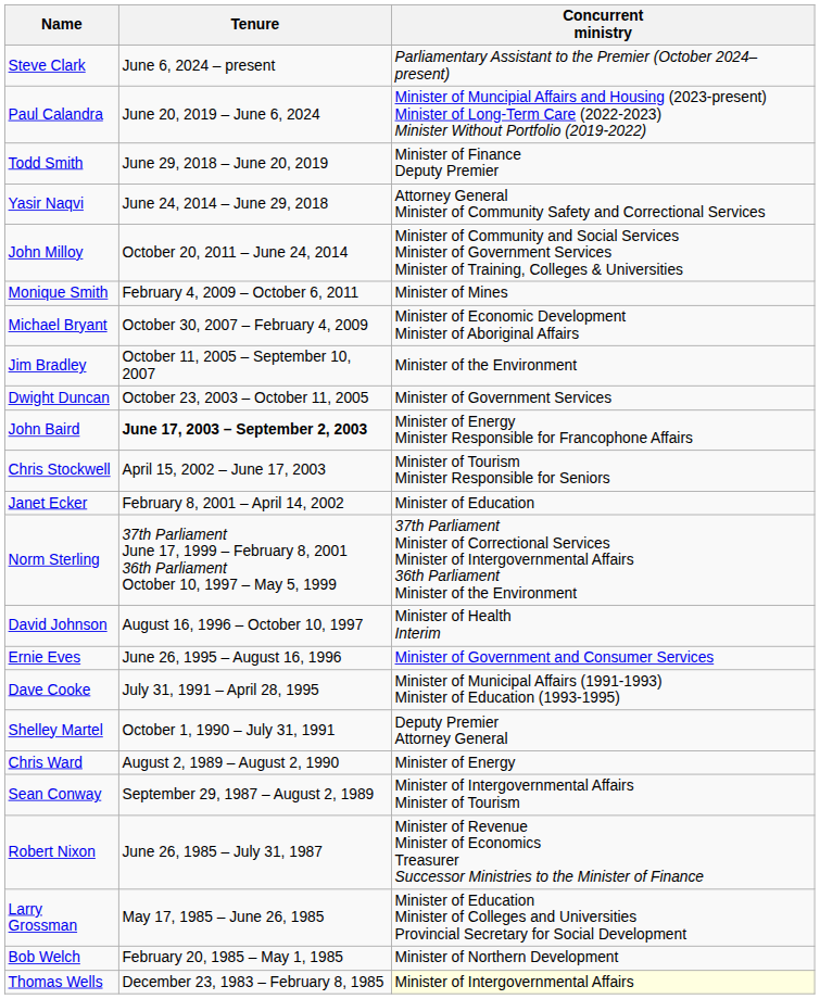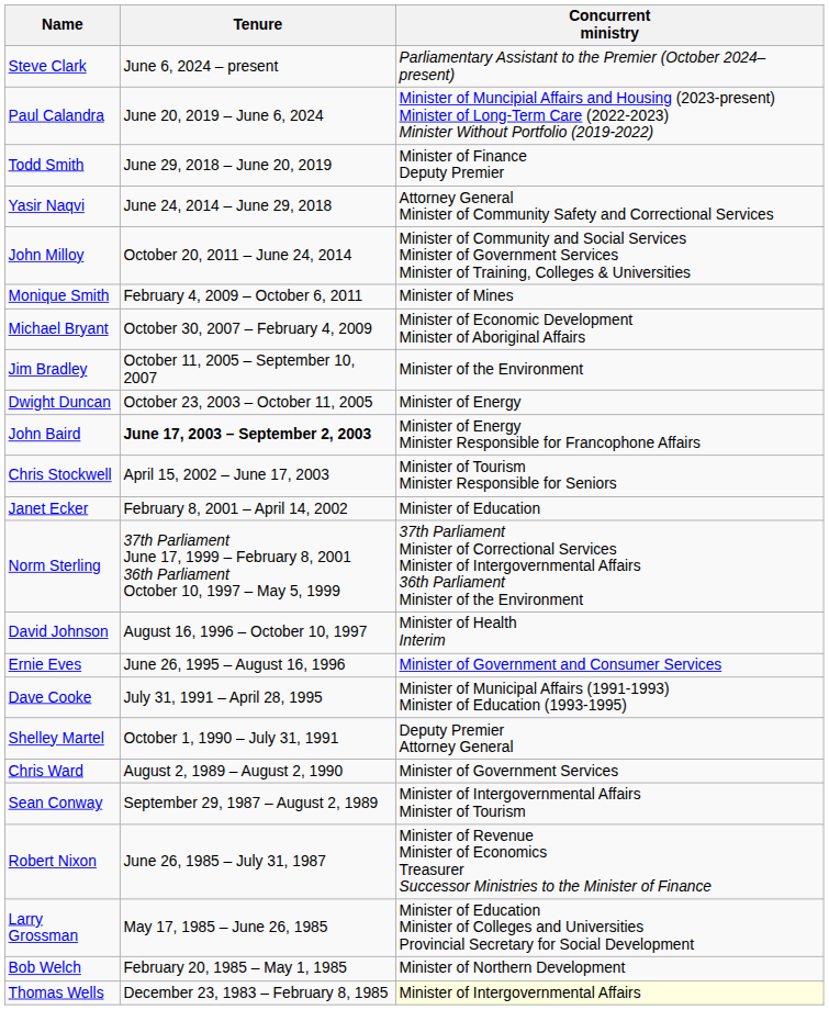Dwight Duncan | Concurrent ministry: Minister of Government Services -> Minister of Energy
Chris Ward | Concurrent ministry: Minister of Energy -> Minister of Government Services
